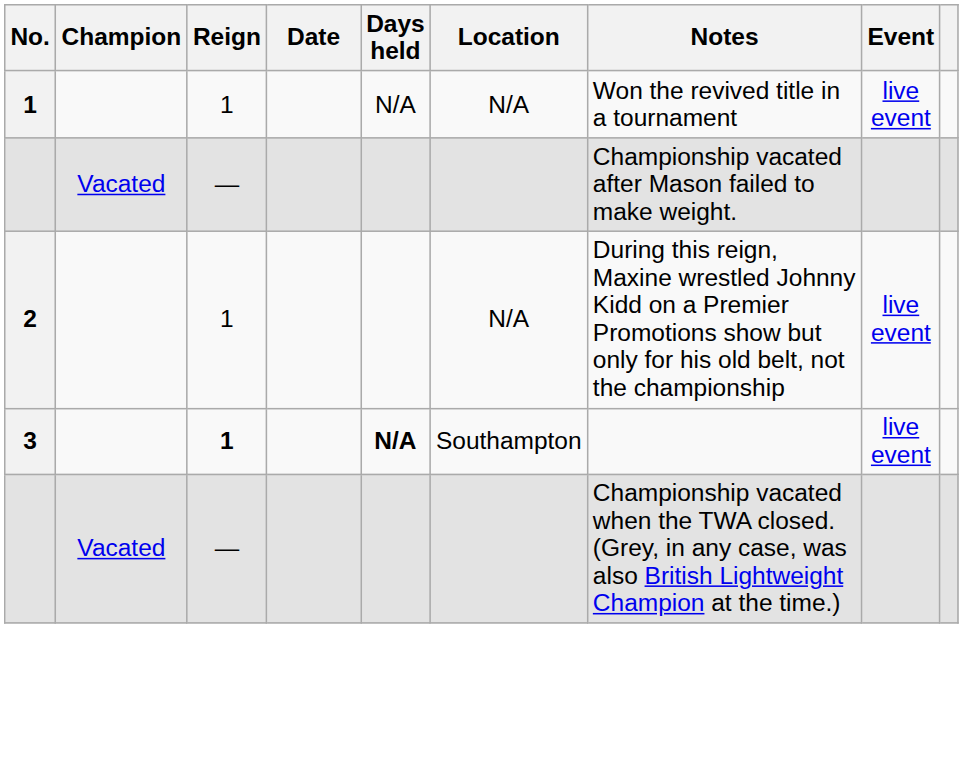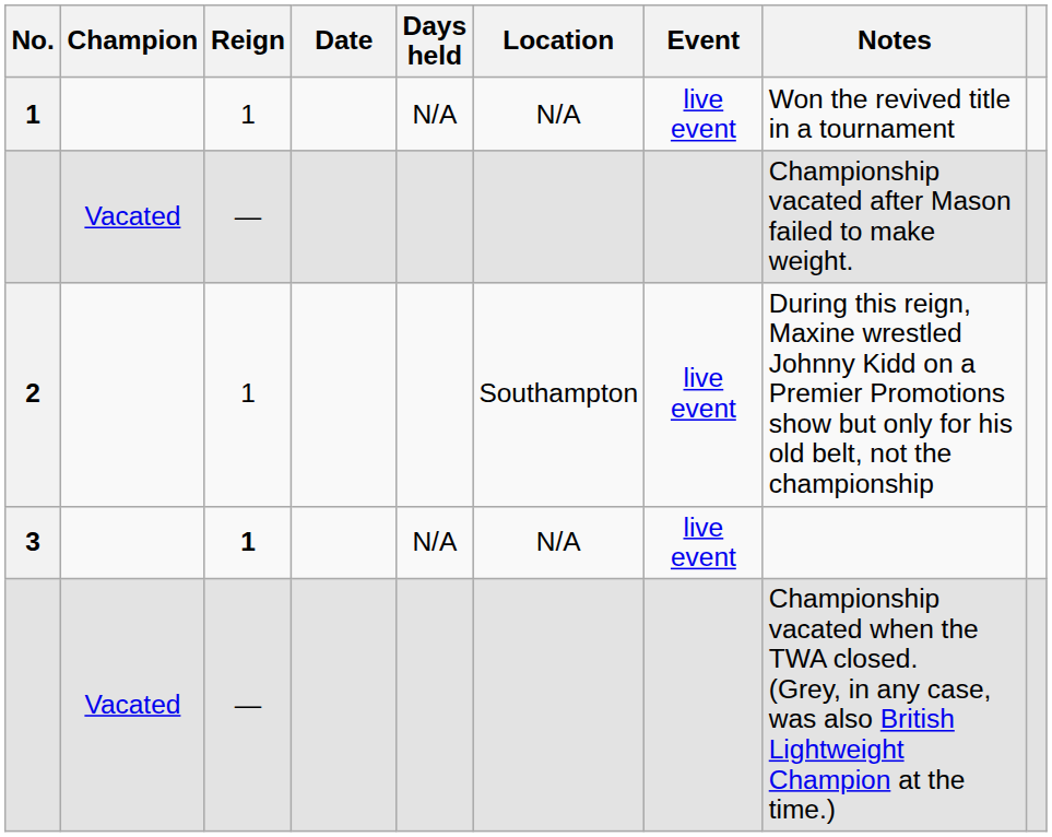columns swapped: Event <-> Notes
2 | Location: N/A -> Southampton
3 | Days held: bold -> normal
3 | Location: Southampton -> N/A
